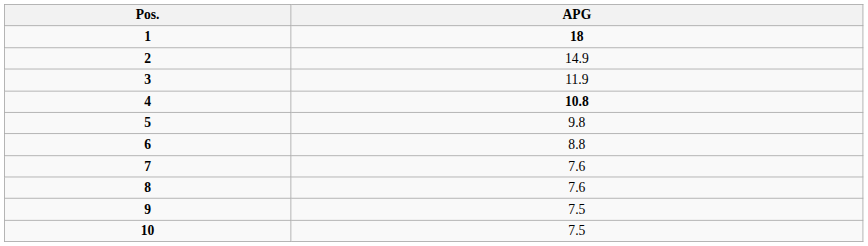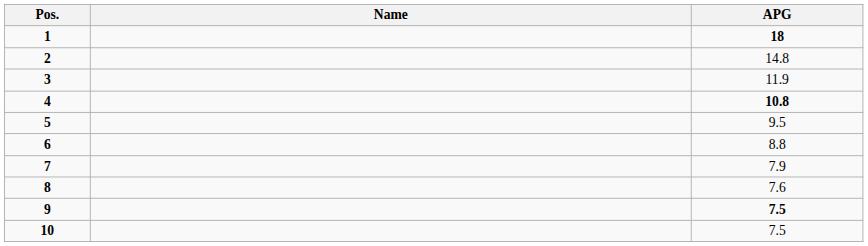+ column: Name
2 | APG: 14.9 -> 14.8
5 | APG: 9.8 -> 9.5
7 | APG: 7.6 -> 7.9
9 | APG: normal -> bold
